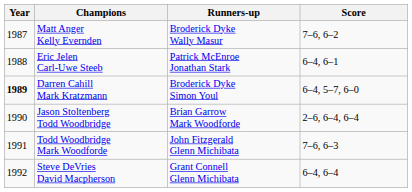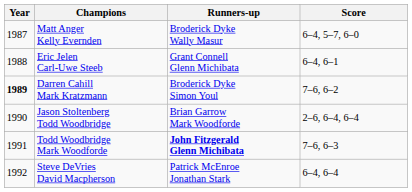Matt Anger Kelly Evernden | Score: 7–6, 6–2 -> 6–4, 5–7, 6–0
Eric Jelen Carl-Uwe Steeb | Runners-up: Patrick McEnroe Jonathan Stark -> Grant Connell Glenn Michibata
Darren Cahill Mark Kratzmann | Score: 6–4, 5–7, 6–0 -> 7–6, 6–2
Todd Woodbridge Mark Woodforde | Runners-up: normal -> bold
Steve DeVries David Macpherson | Runners-up: Grant Connell Glenn Michibata -> Patrick McEnroe Jonathan Stark
